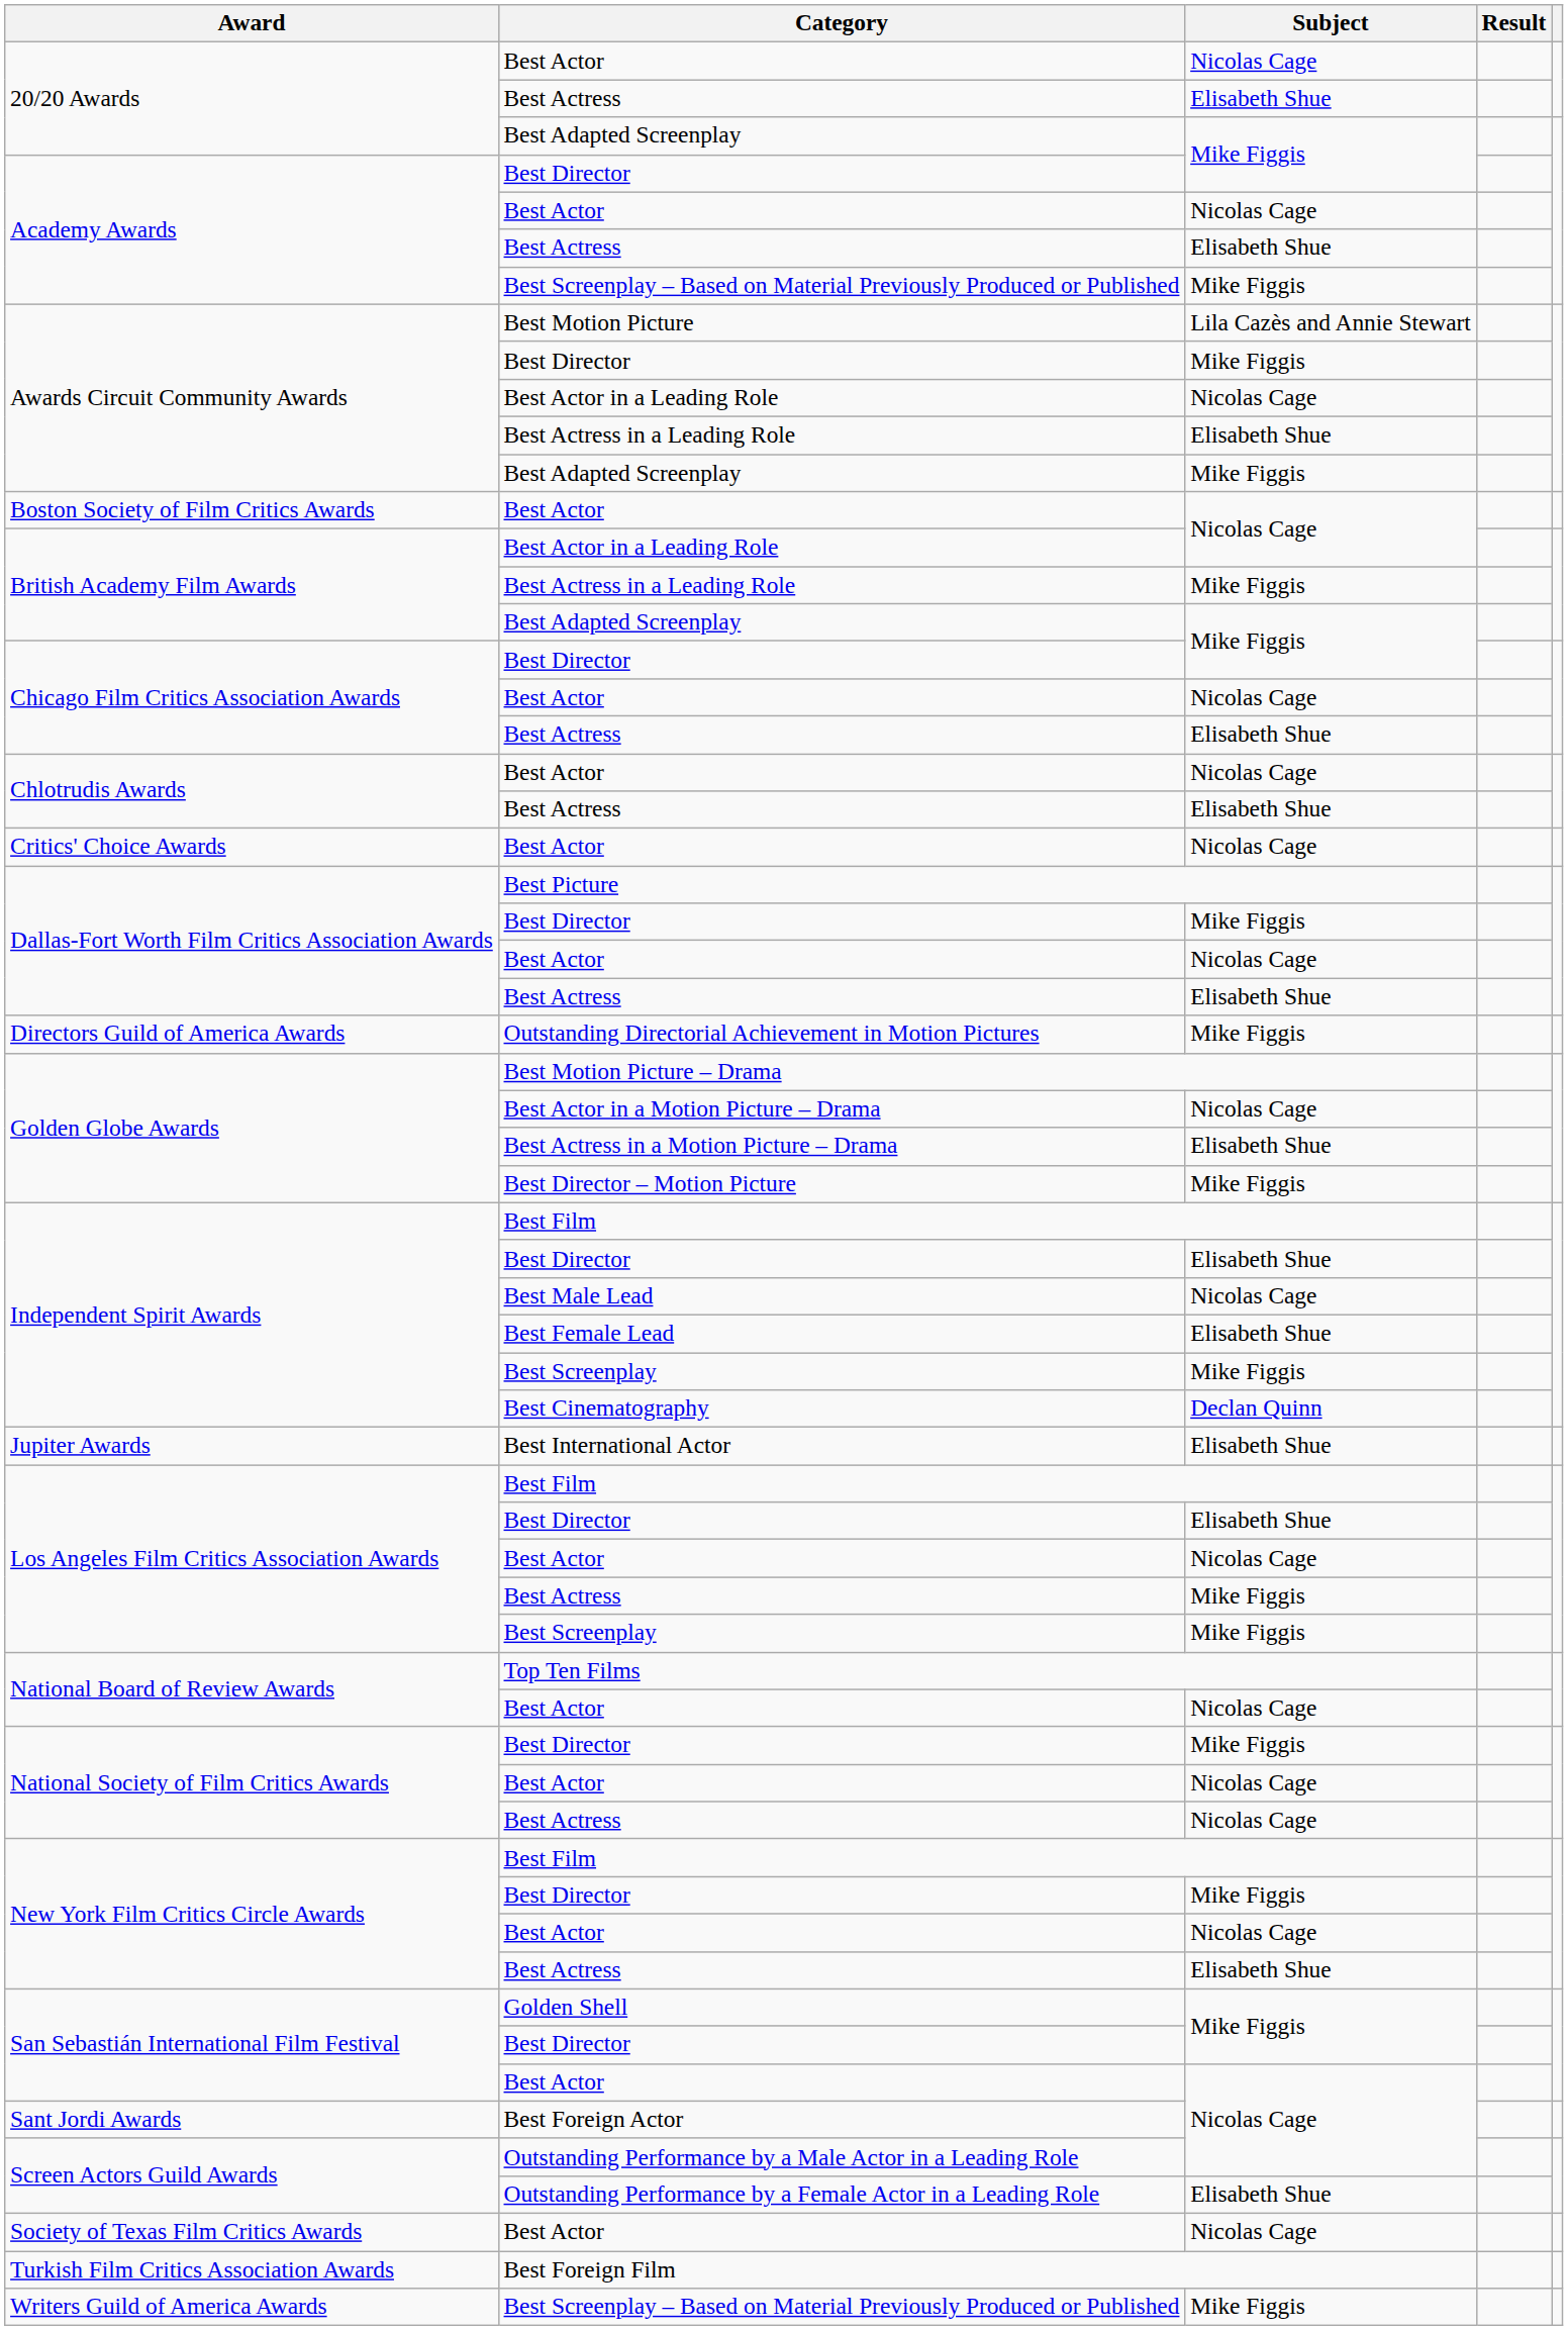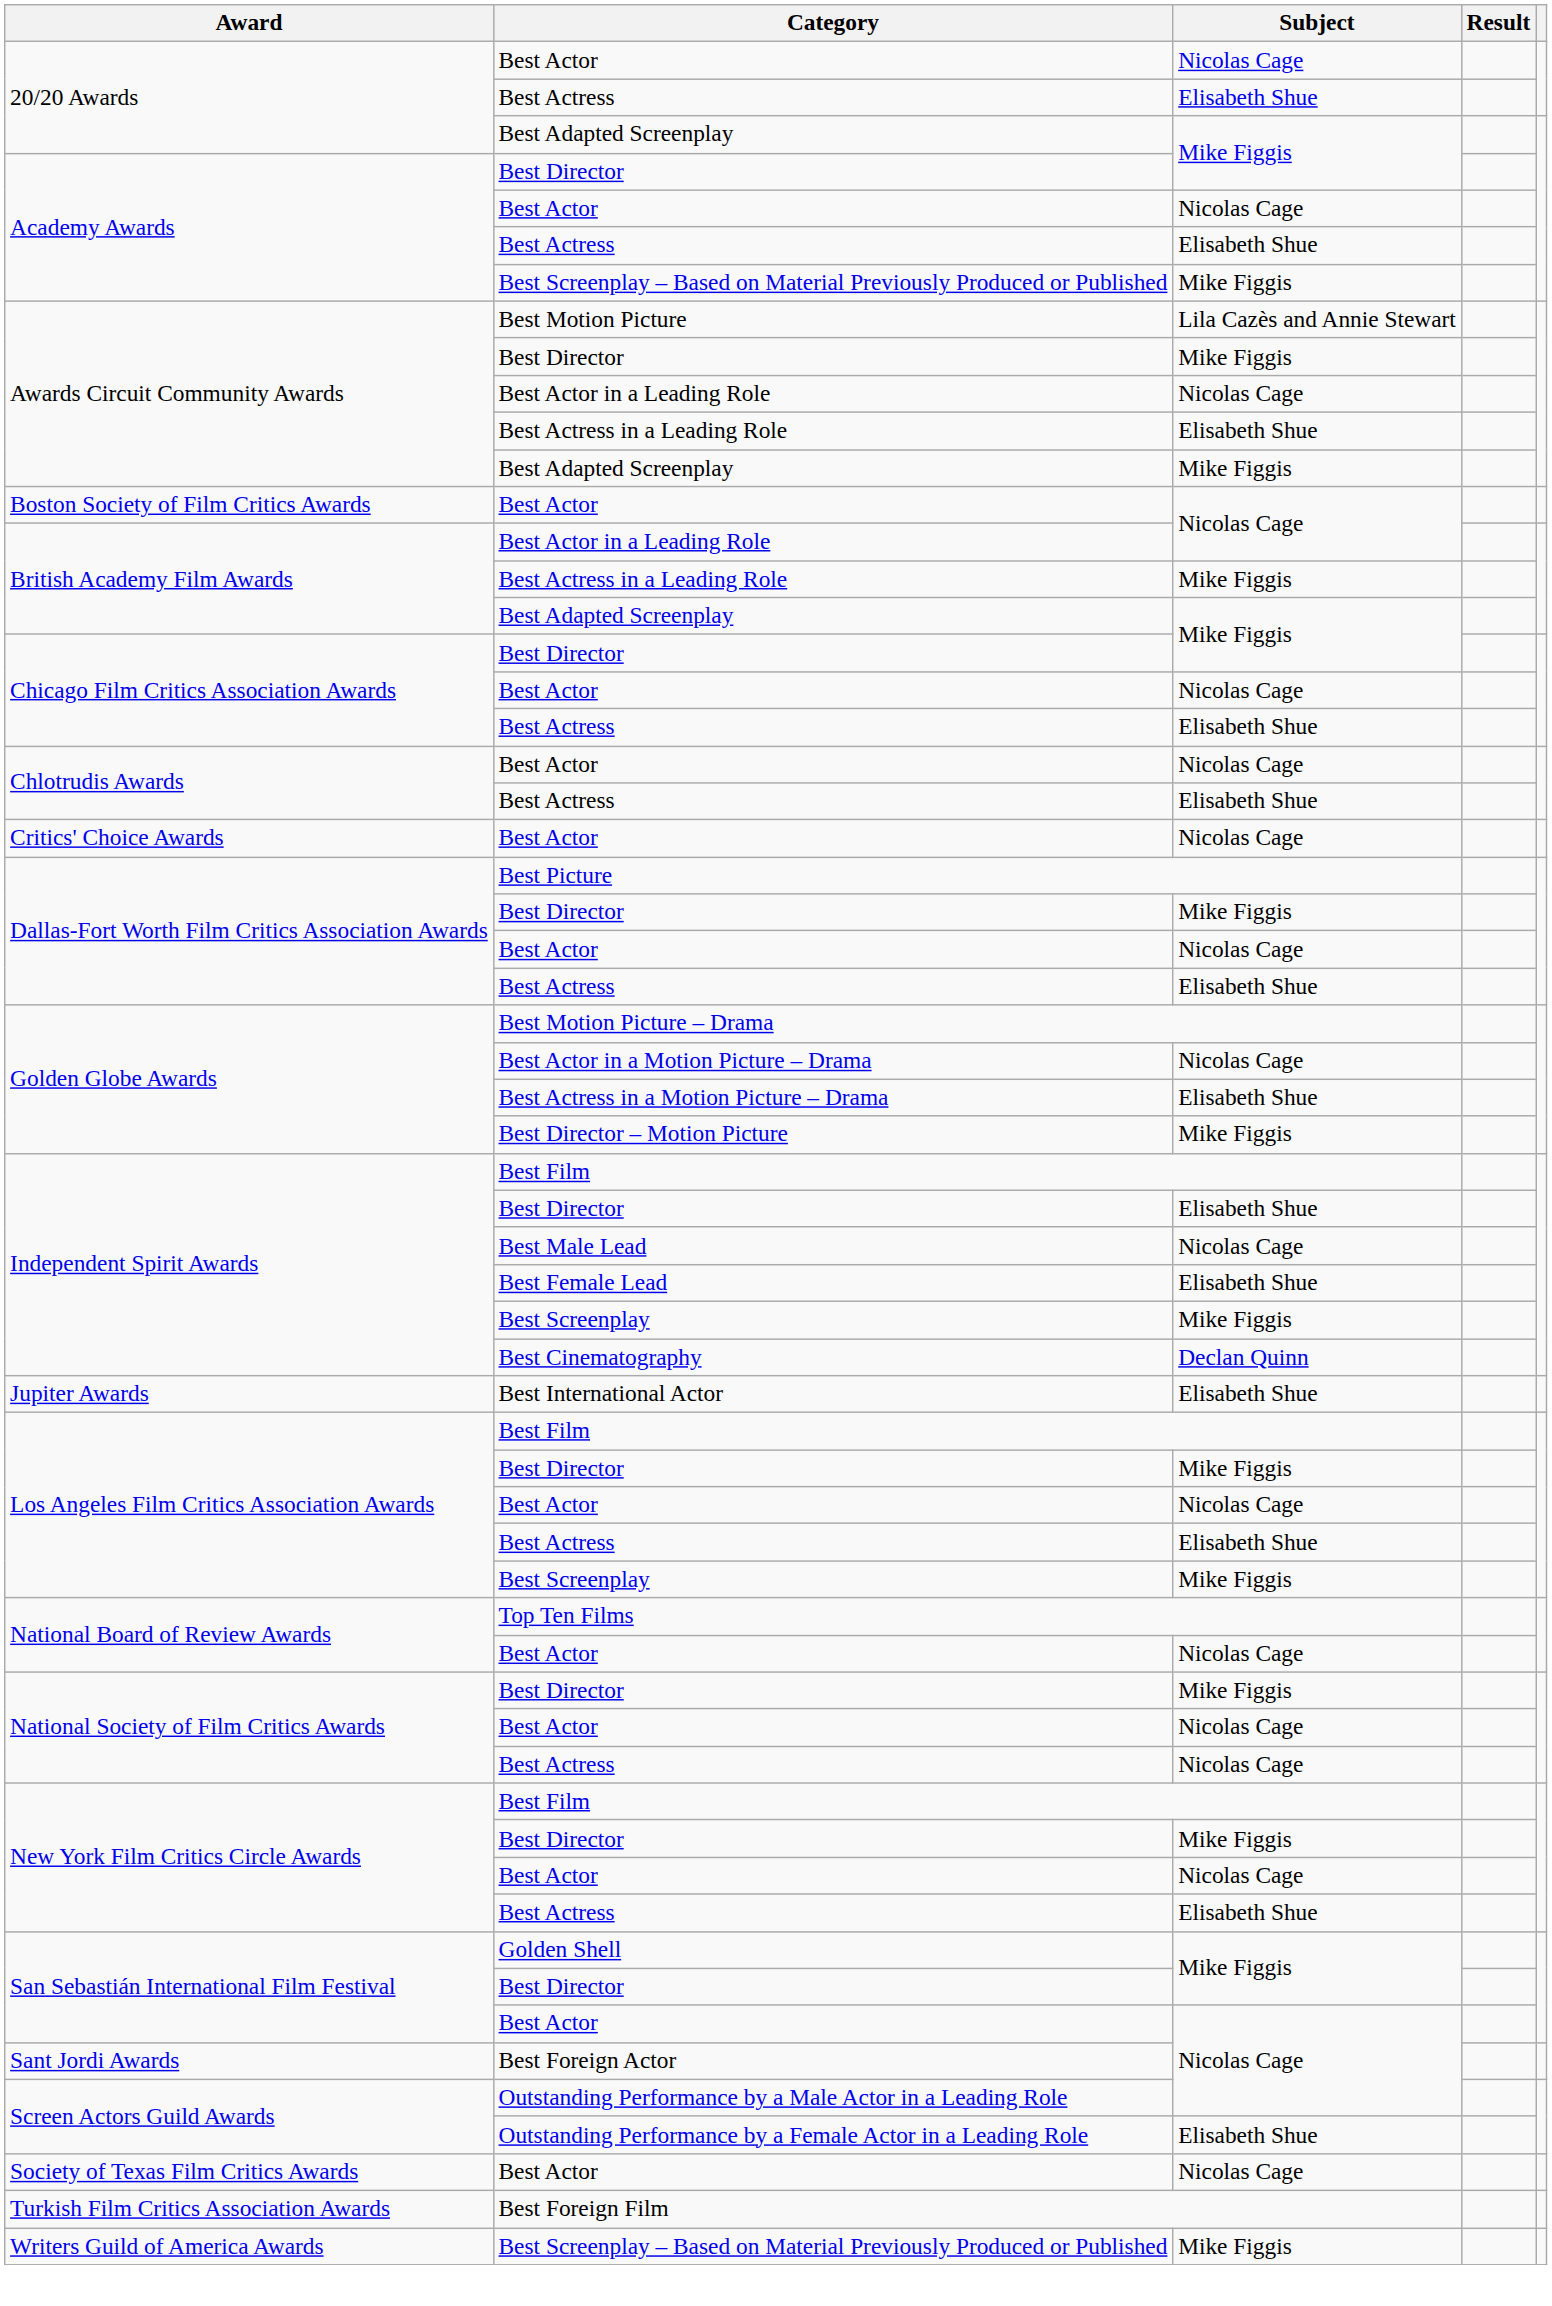- row: Directors Guild of America Awards | Outstanding Directorial Achievement in Motion Pictures | Mike Figgis
Los Angeles Film Critics Association Awards / Best Director | Subject: Elisabeth Shue -> Mike Figgis
Los Angeles Film Critics Association Awards / Best Actress | Subject: Mike Figgis -> Elisabeth Shue
